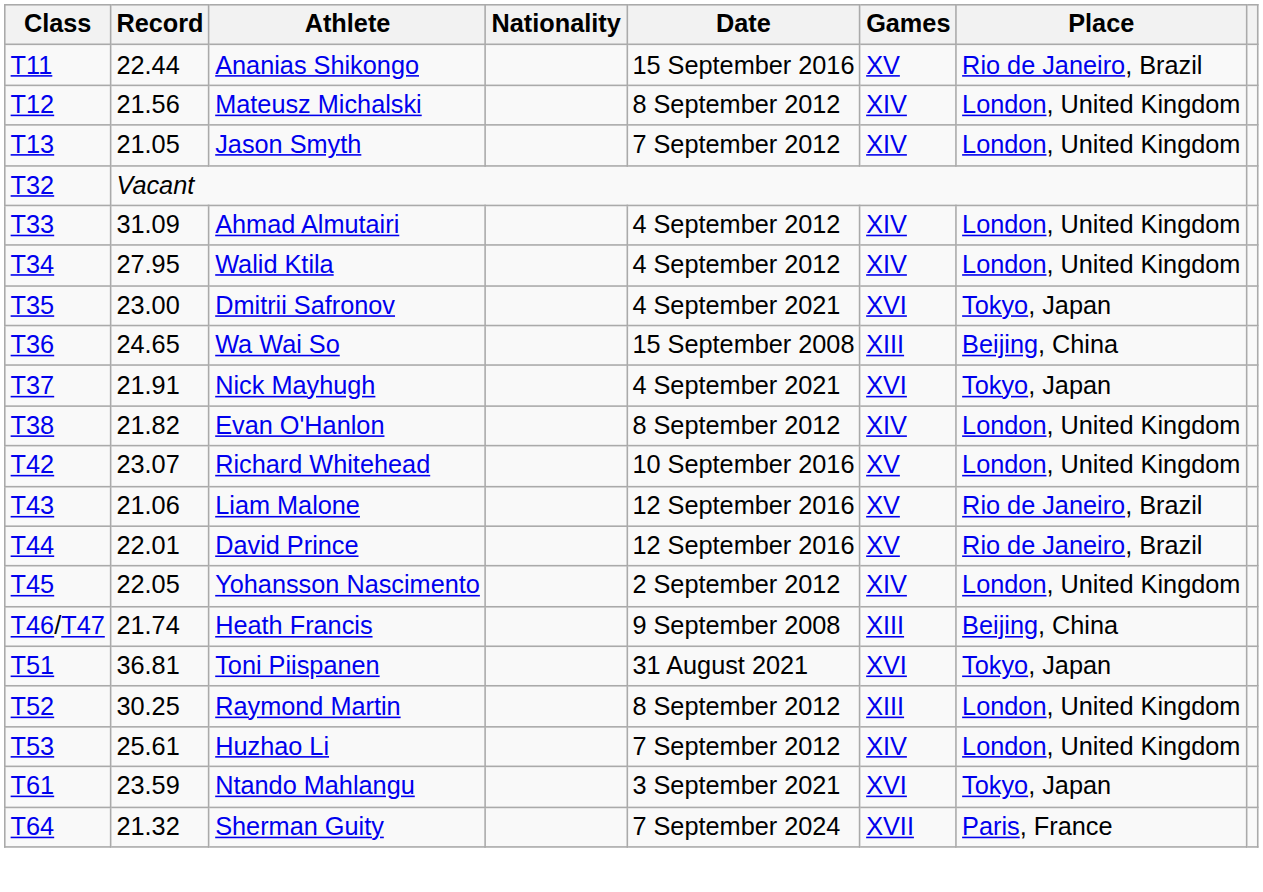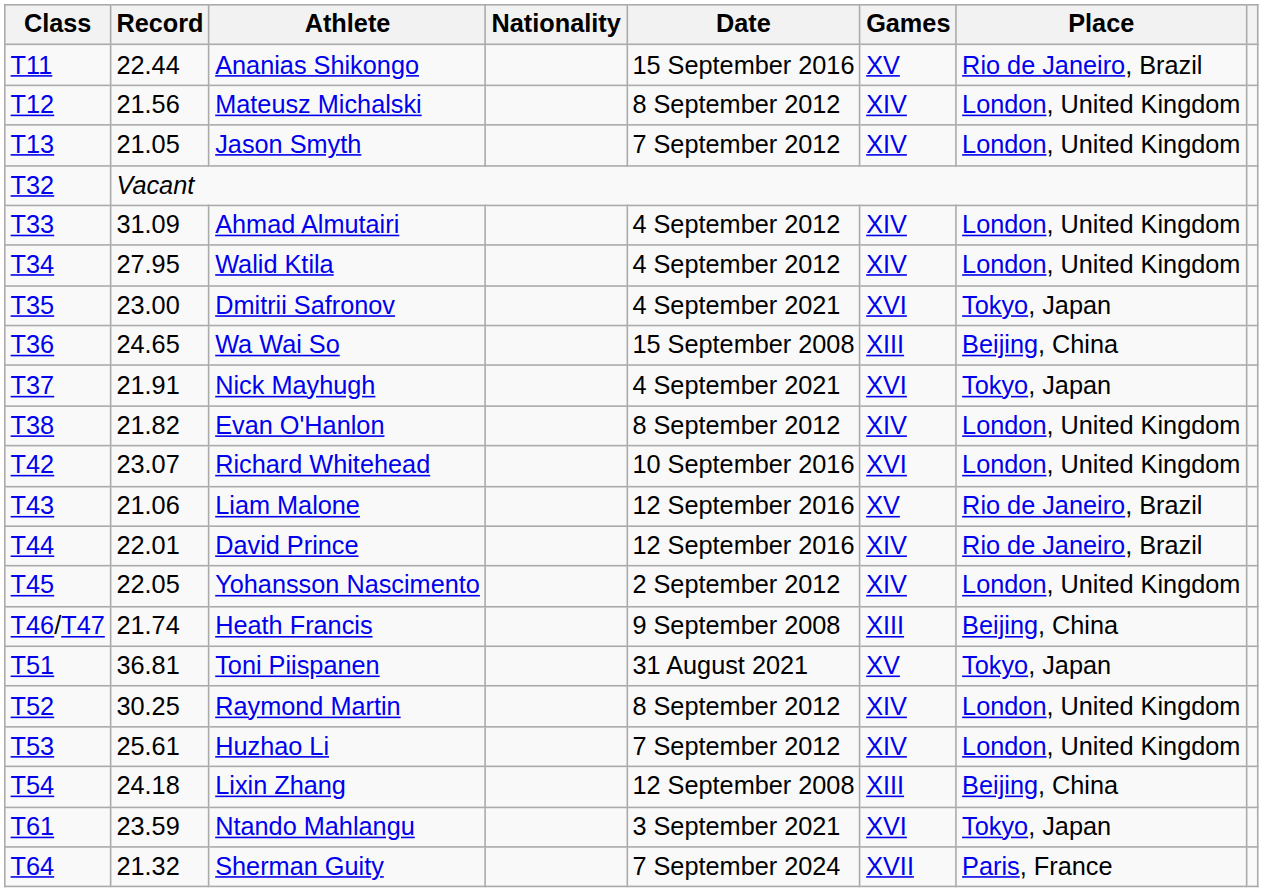Richard Whitehead | Games: XV -> XVI
David Prince | Games: XV -> XIV
Toni Piispanen | Games: XVI -> XV
Raymond Martin | Games: XIII -> XIV
+ row: T54 | 24.18 | Lixin Zhang | 12 September 2008 | XIII | Beijing, China
